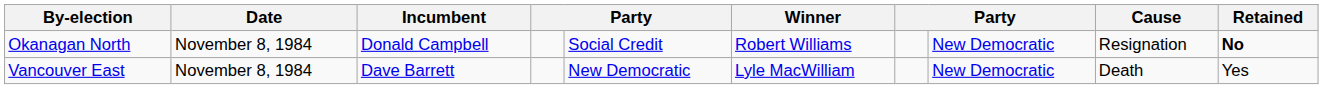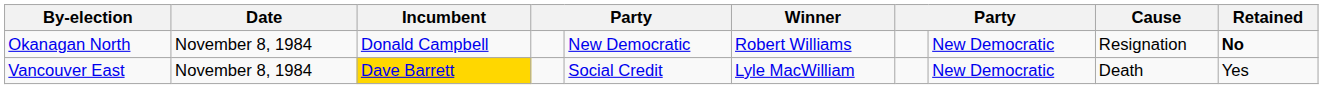Okanagan North | column 5: Social Credit -> New Democratic
Vancouver East | Incumbent: no background -> gold background
Vancouver East | column 5: New Democratic -> Social Credit
